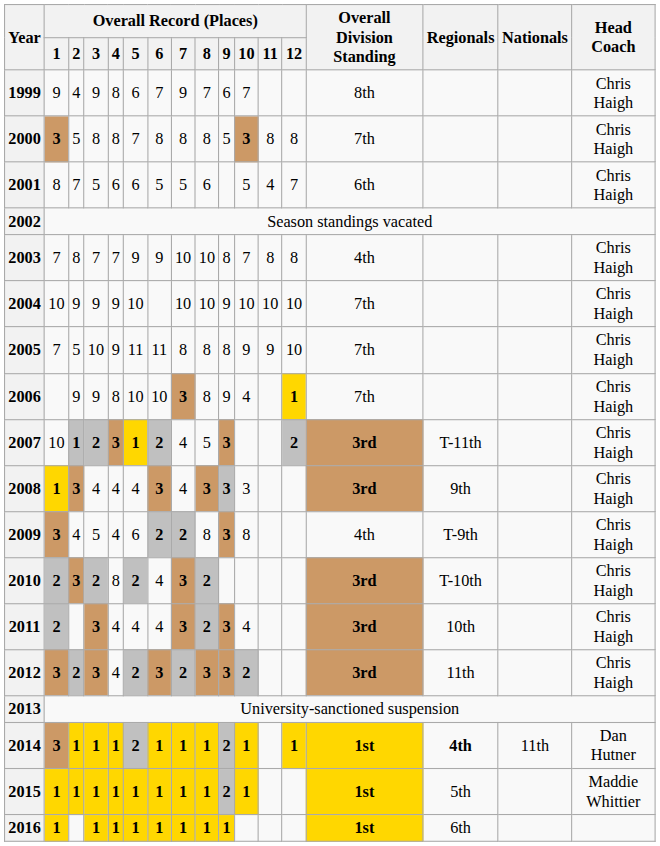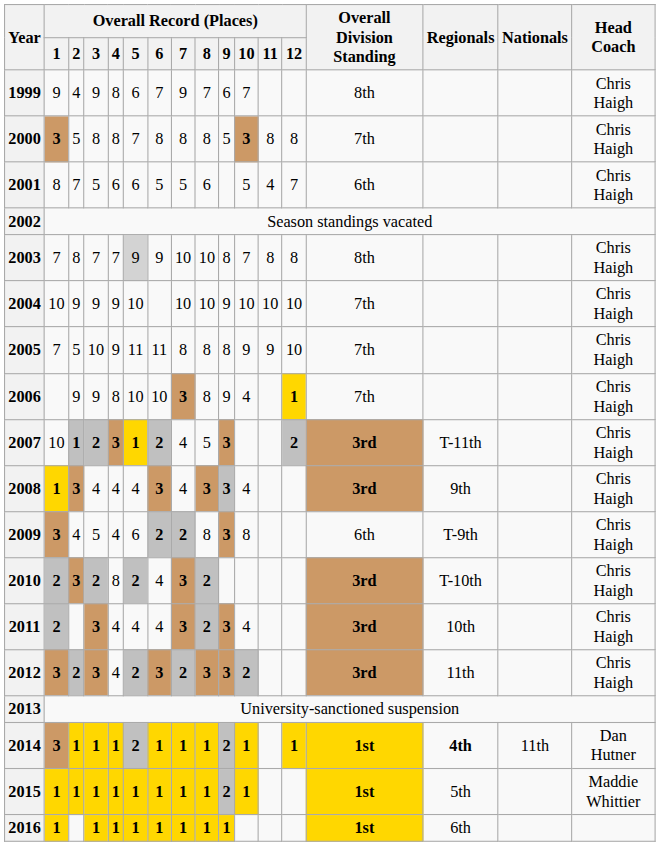2003 | Overall Record (Places) / 5: no background -> lightgrey background
2003 | Overall Division Standing: 4th -> 8th
2008 | Overall Record (Places) / 10: 3 -> 4
2009 | Overall Division Standing: 4th -> 6th
